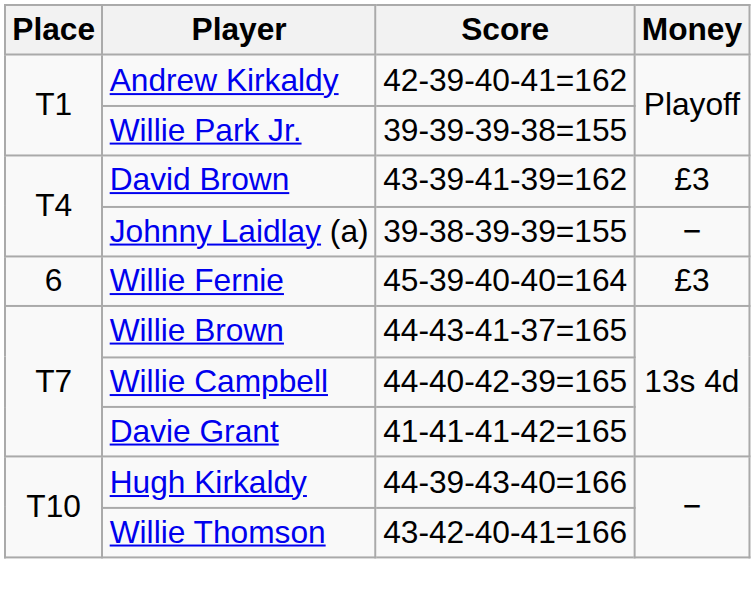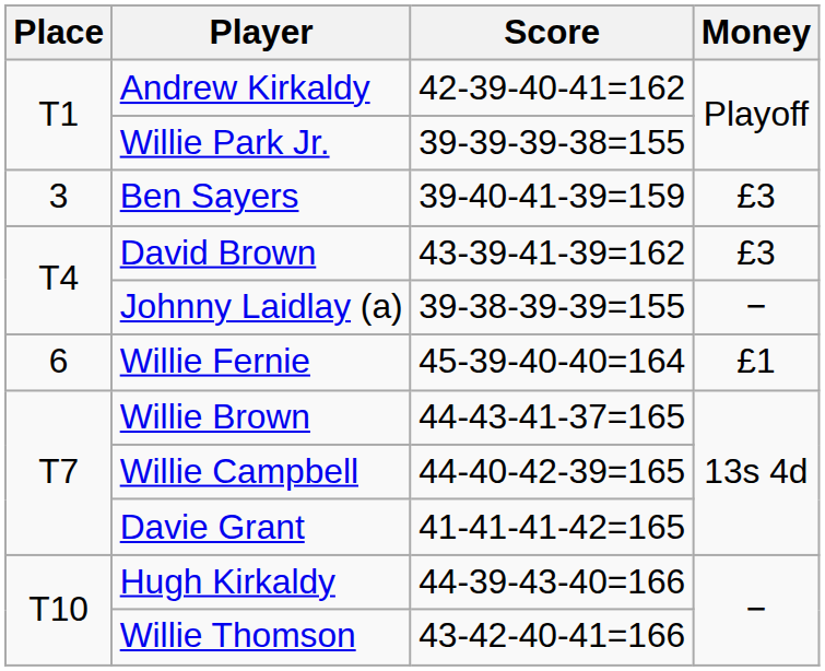+ row: 3 | Ben Sayers | 39-40-41-39=159 | £3
Willie Fernie | Money: £3 -> £1
